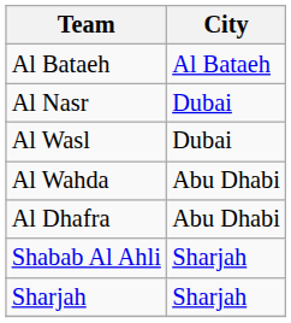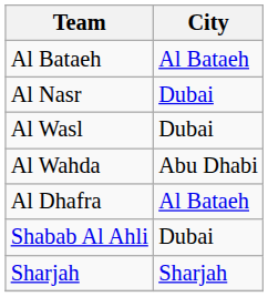Al Dhafra | City: Abu Dhabi -> Al Bataeh
Shabab Al Ahli | City: Sharjah -> Dubai
